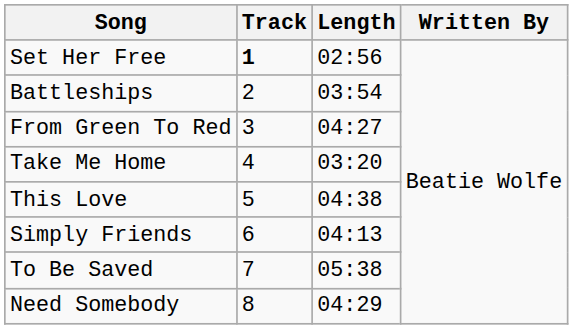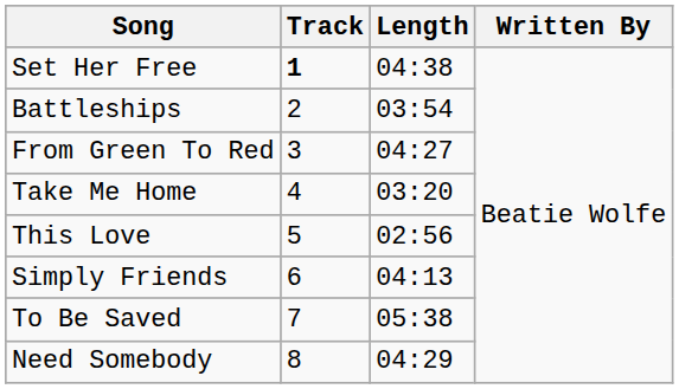Set Her Free | Length: 02:56 -> 04:38
This Love | Length: 04:38 -> 02:56
